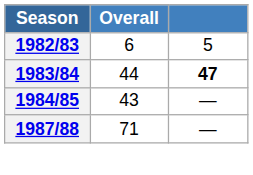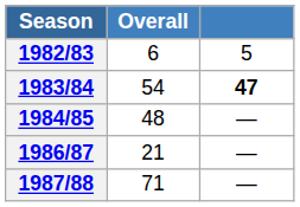1983/84 | Overall: 44 -> 54
1984/85 | Overall: 43 -> 48
+ row: 1986/87 | 21 | —
